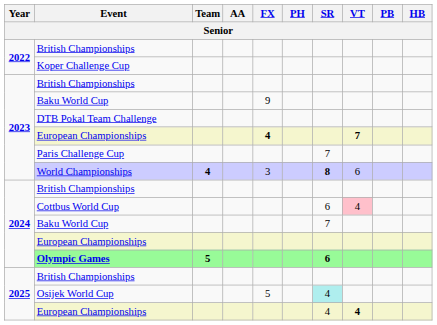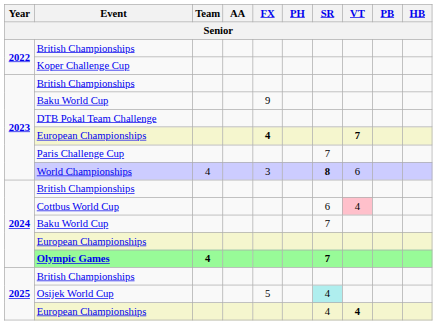World Championships | Team: bold -> normal
Olympic Games | Team: 5 -> 4
Olympic Games | SR: 6 -> 7
